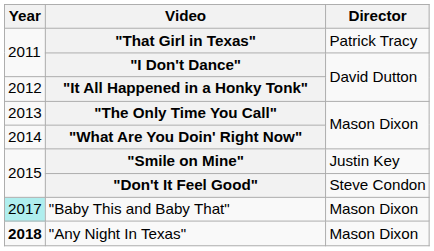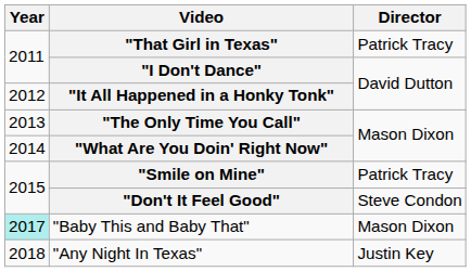"Smile on Mine" | Director: Justin Key -> Patrick Tracy
"Any Night In Texas" | Year: bold -> normal
"Any Night In Texas" | Director: Mason Dixon -> Justin Key
